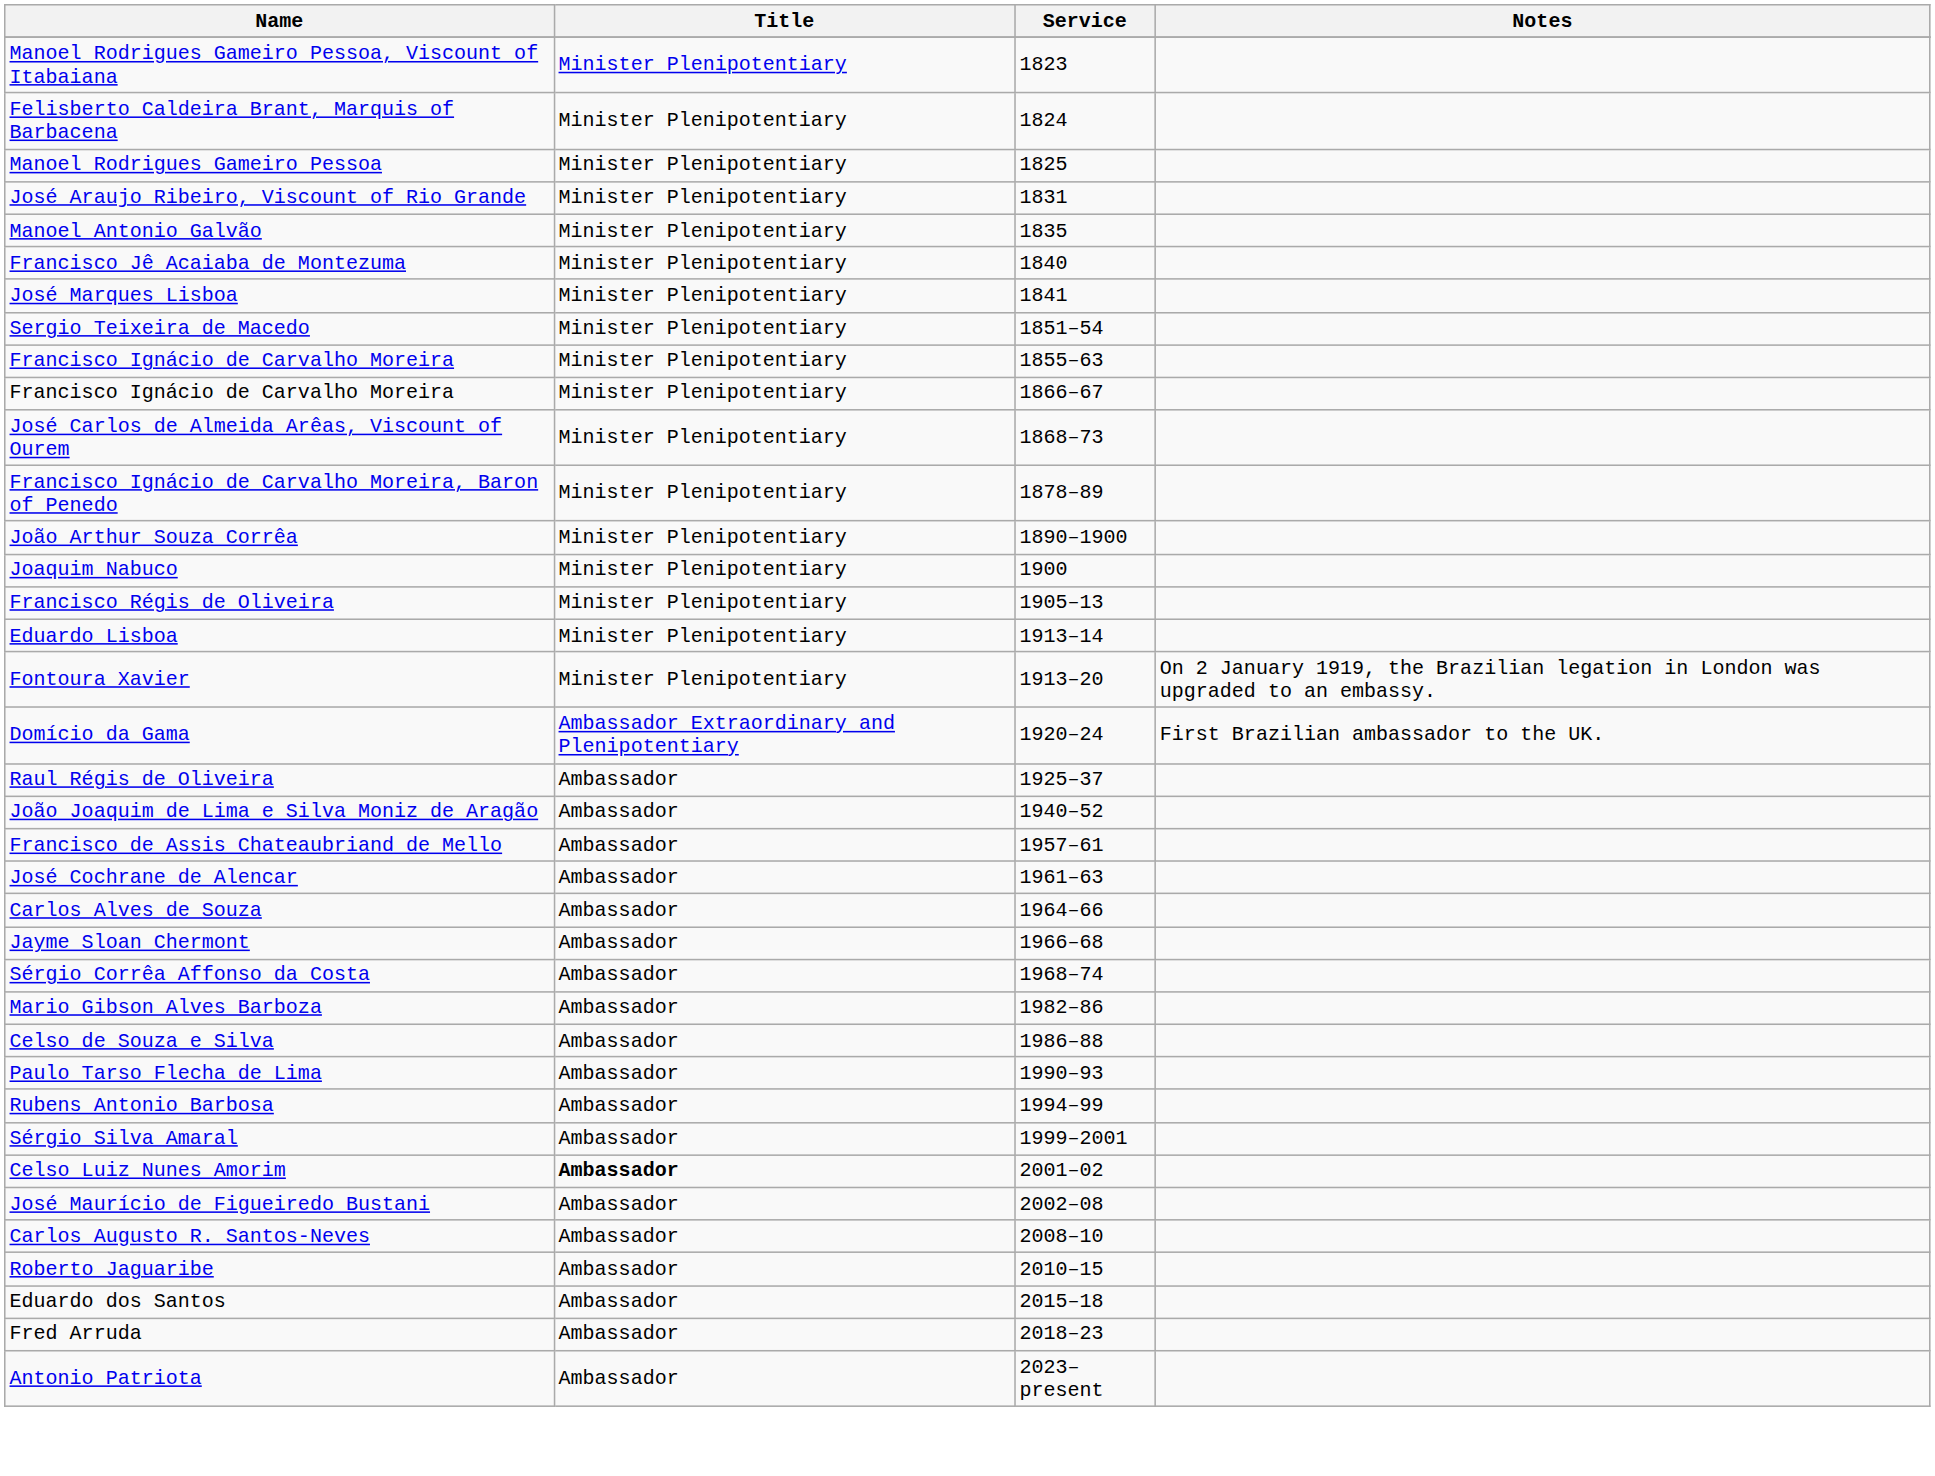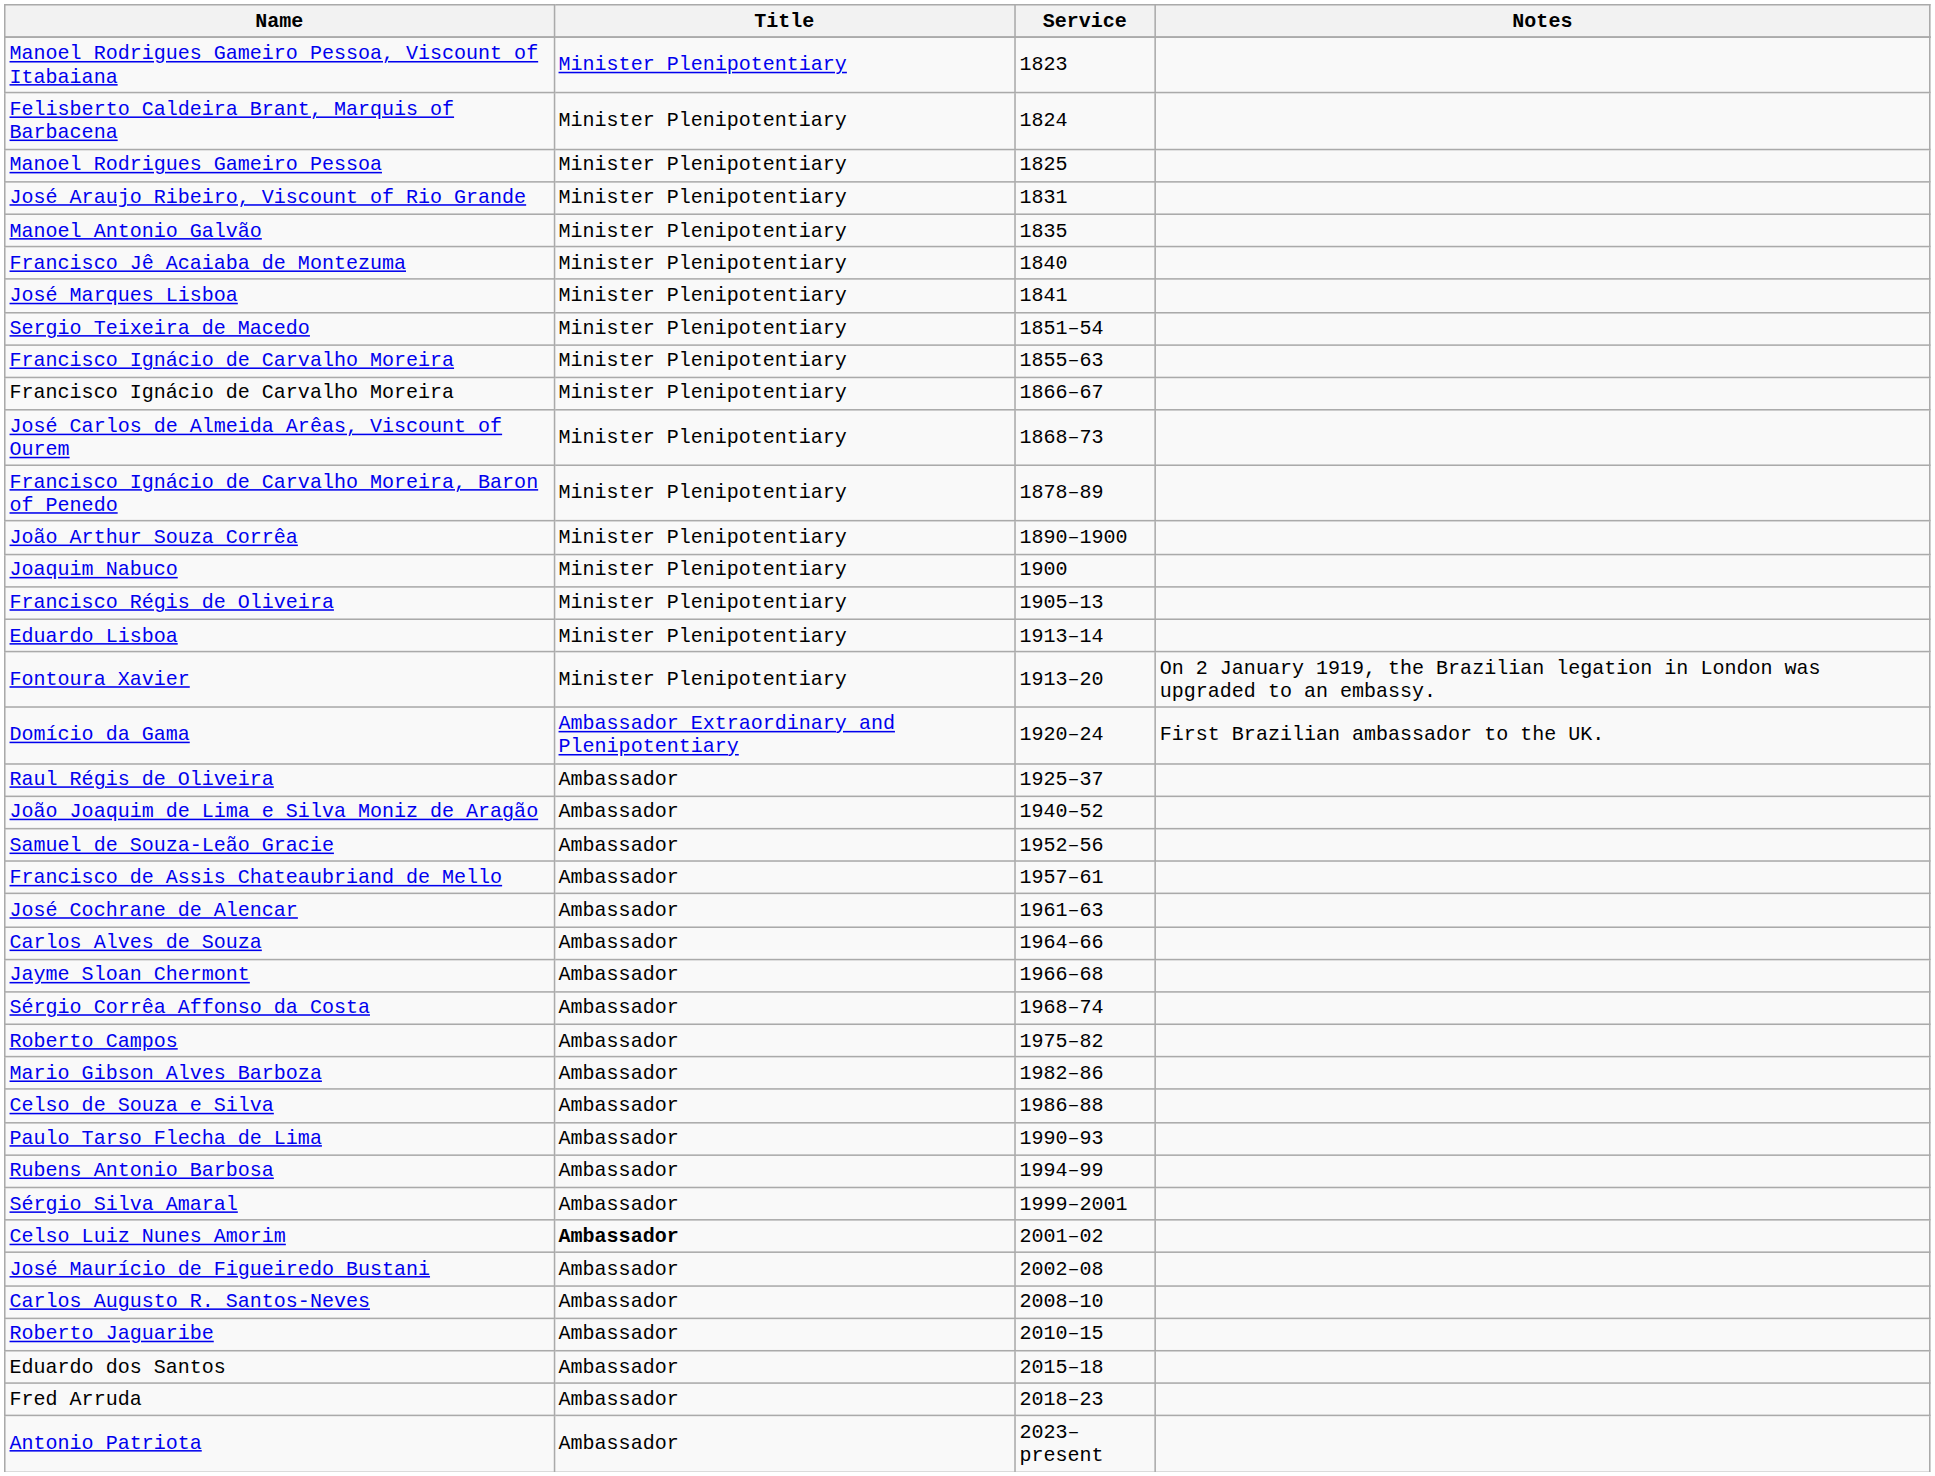+ row: Samuel de Souza-Leão Gracie | Ambassador | 1952–56
+ row: Roberto Campos | Ambassador | 1975–82
